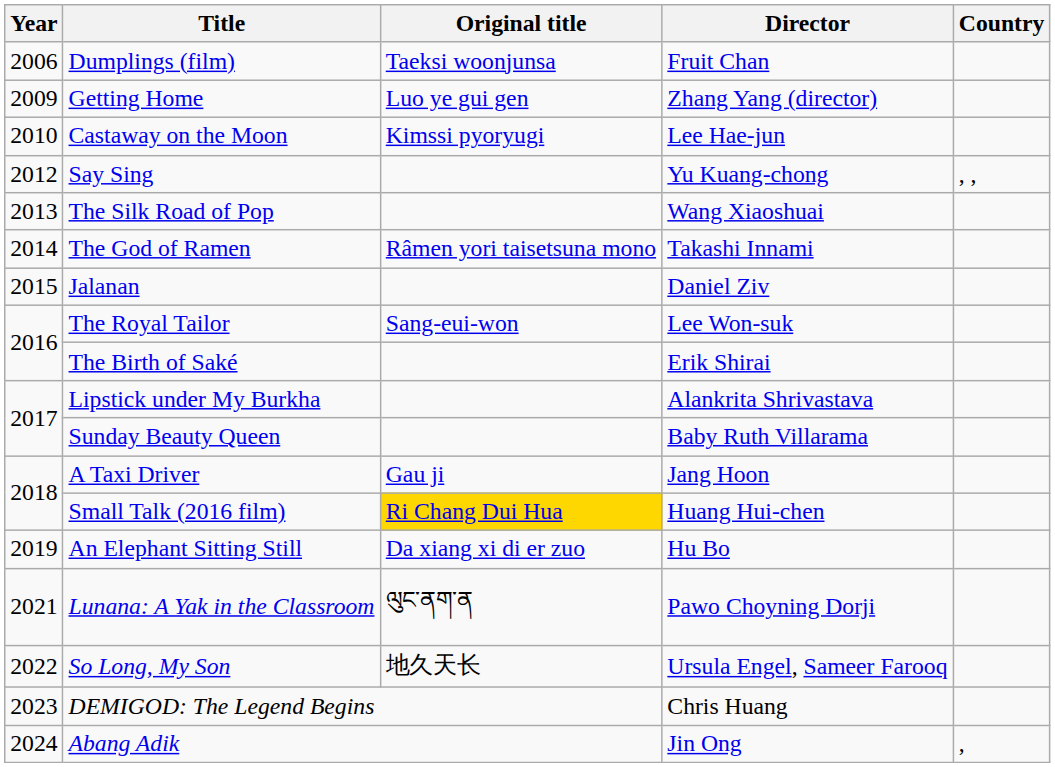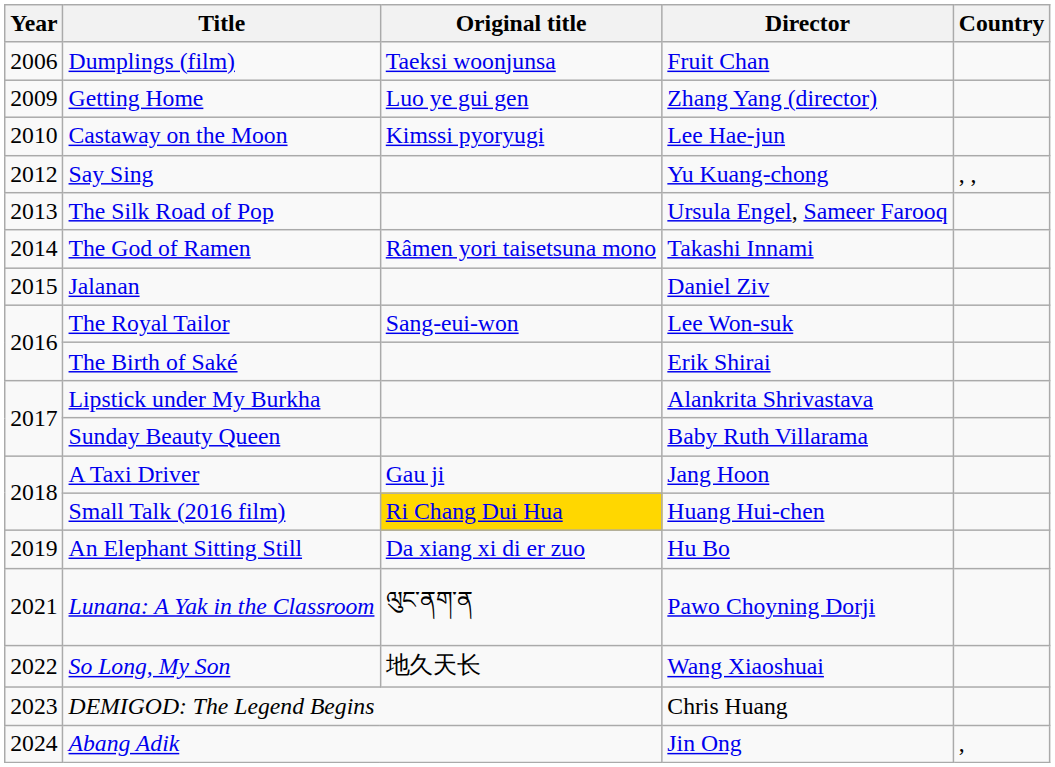The Silk Road of Pop | Director: Wang Xiaoshuai -> Ursula Engel, Sameer Farooq
So Long, My Son | Director: Ursula Engel, Sameer Farooq -> Wang Xiaoshuai
